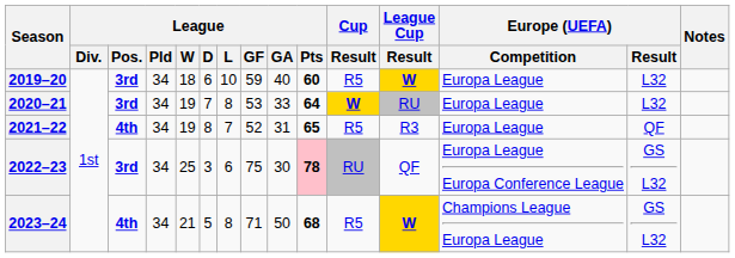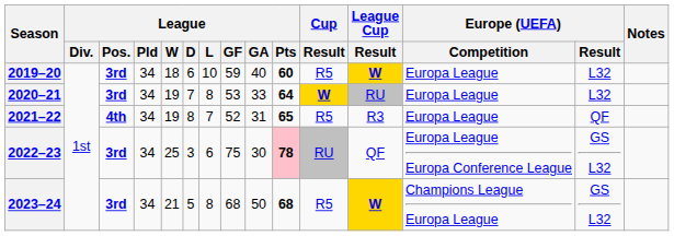2023–24 | League / Pos.: 4th -> 3rd
2023–24 | League / GF: 71 -> 68
